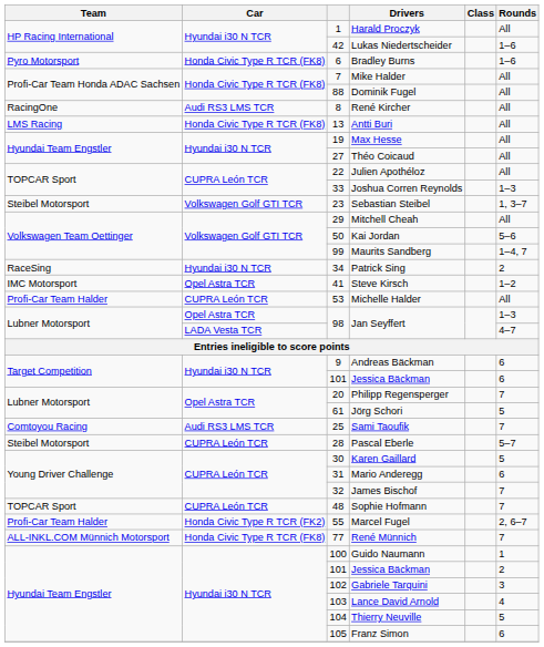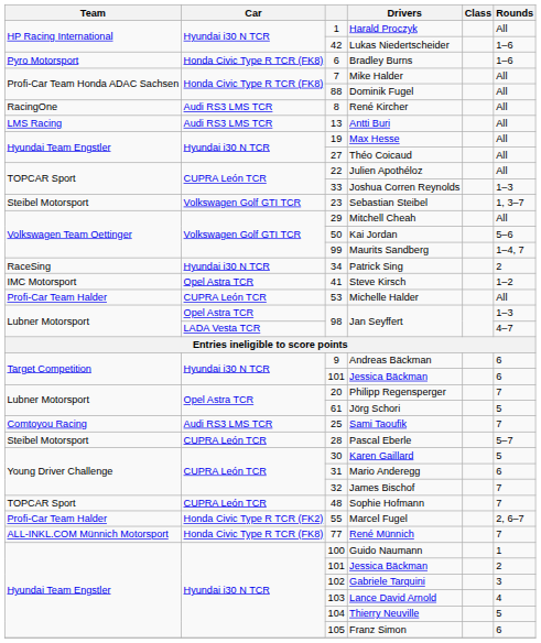Antti Buri | Car: Honda Civic Type R TCR (FK8) -> Audi RS3 LMS TCR
